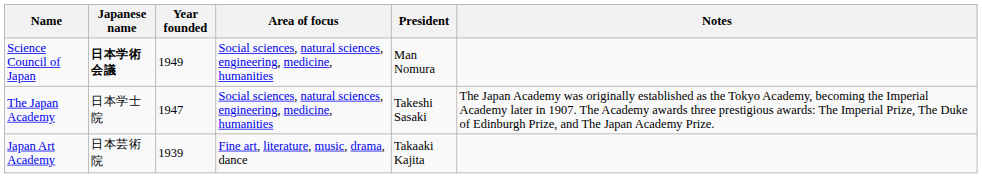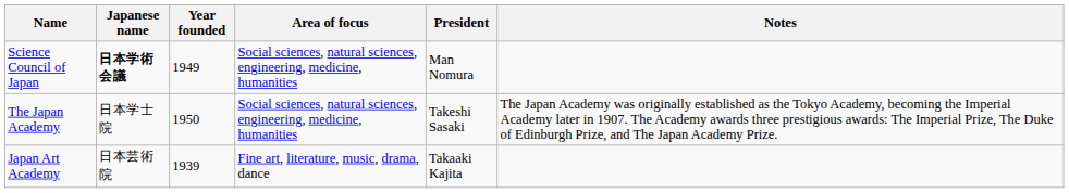The Japan Academy | Year founded: 1947 -> 1950
